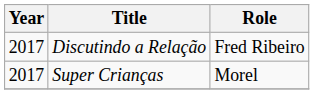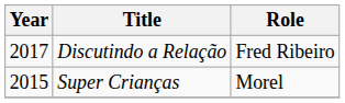Super Crianças | Year: 2017 -> 2015
